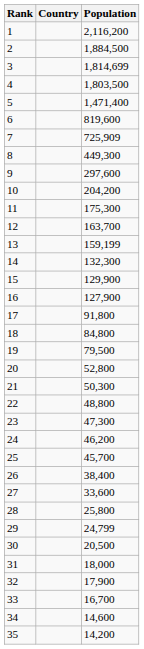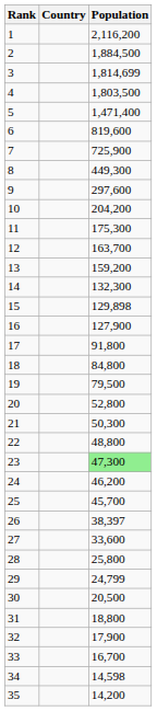7 | Population: 725,909 -> 725,900
13 | Population: 159,199 -> 159,200
15 | Population: 129,900 -> 129,898
23 | Population: no background -> lightgreen background
26 | Population: 38,400 -> 38,397
31 | Population: 18,000 -> 18,800
34 | Population: 14,600 -> 14,598
